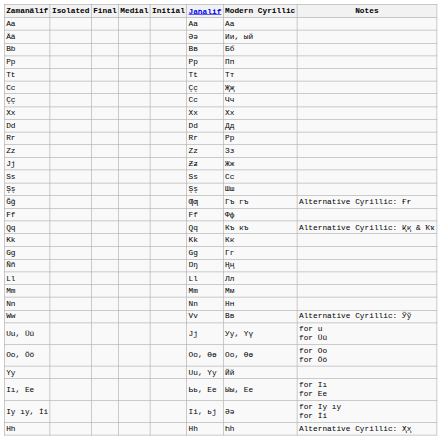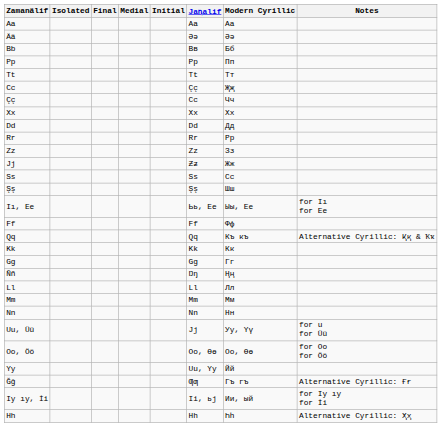Ää | Modern Cyrillic: Ии, ый -> Әә
rows swapped: Ğğ <-> Iı, Ee
- row: Ww | Vv | Вв | Alternative Cyrillic: Ўў
Iy ıy, İi | Modern Cyrillic: Әә -> Ии, ый
